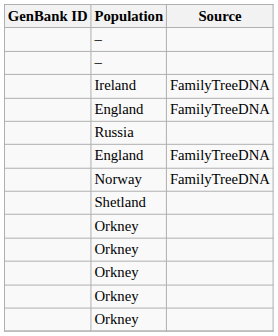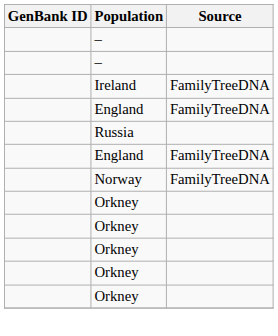- row: Shetland
